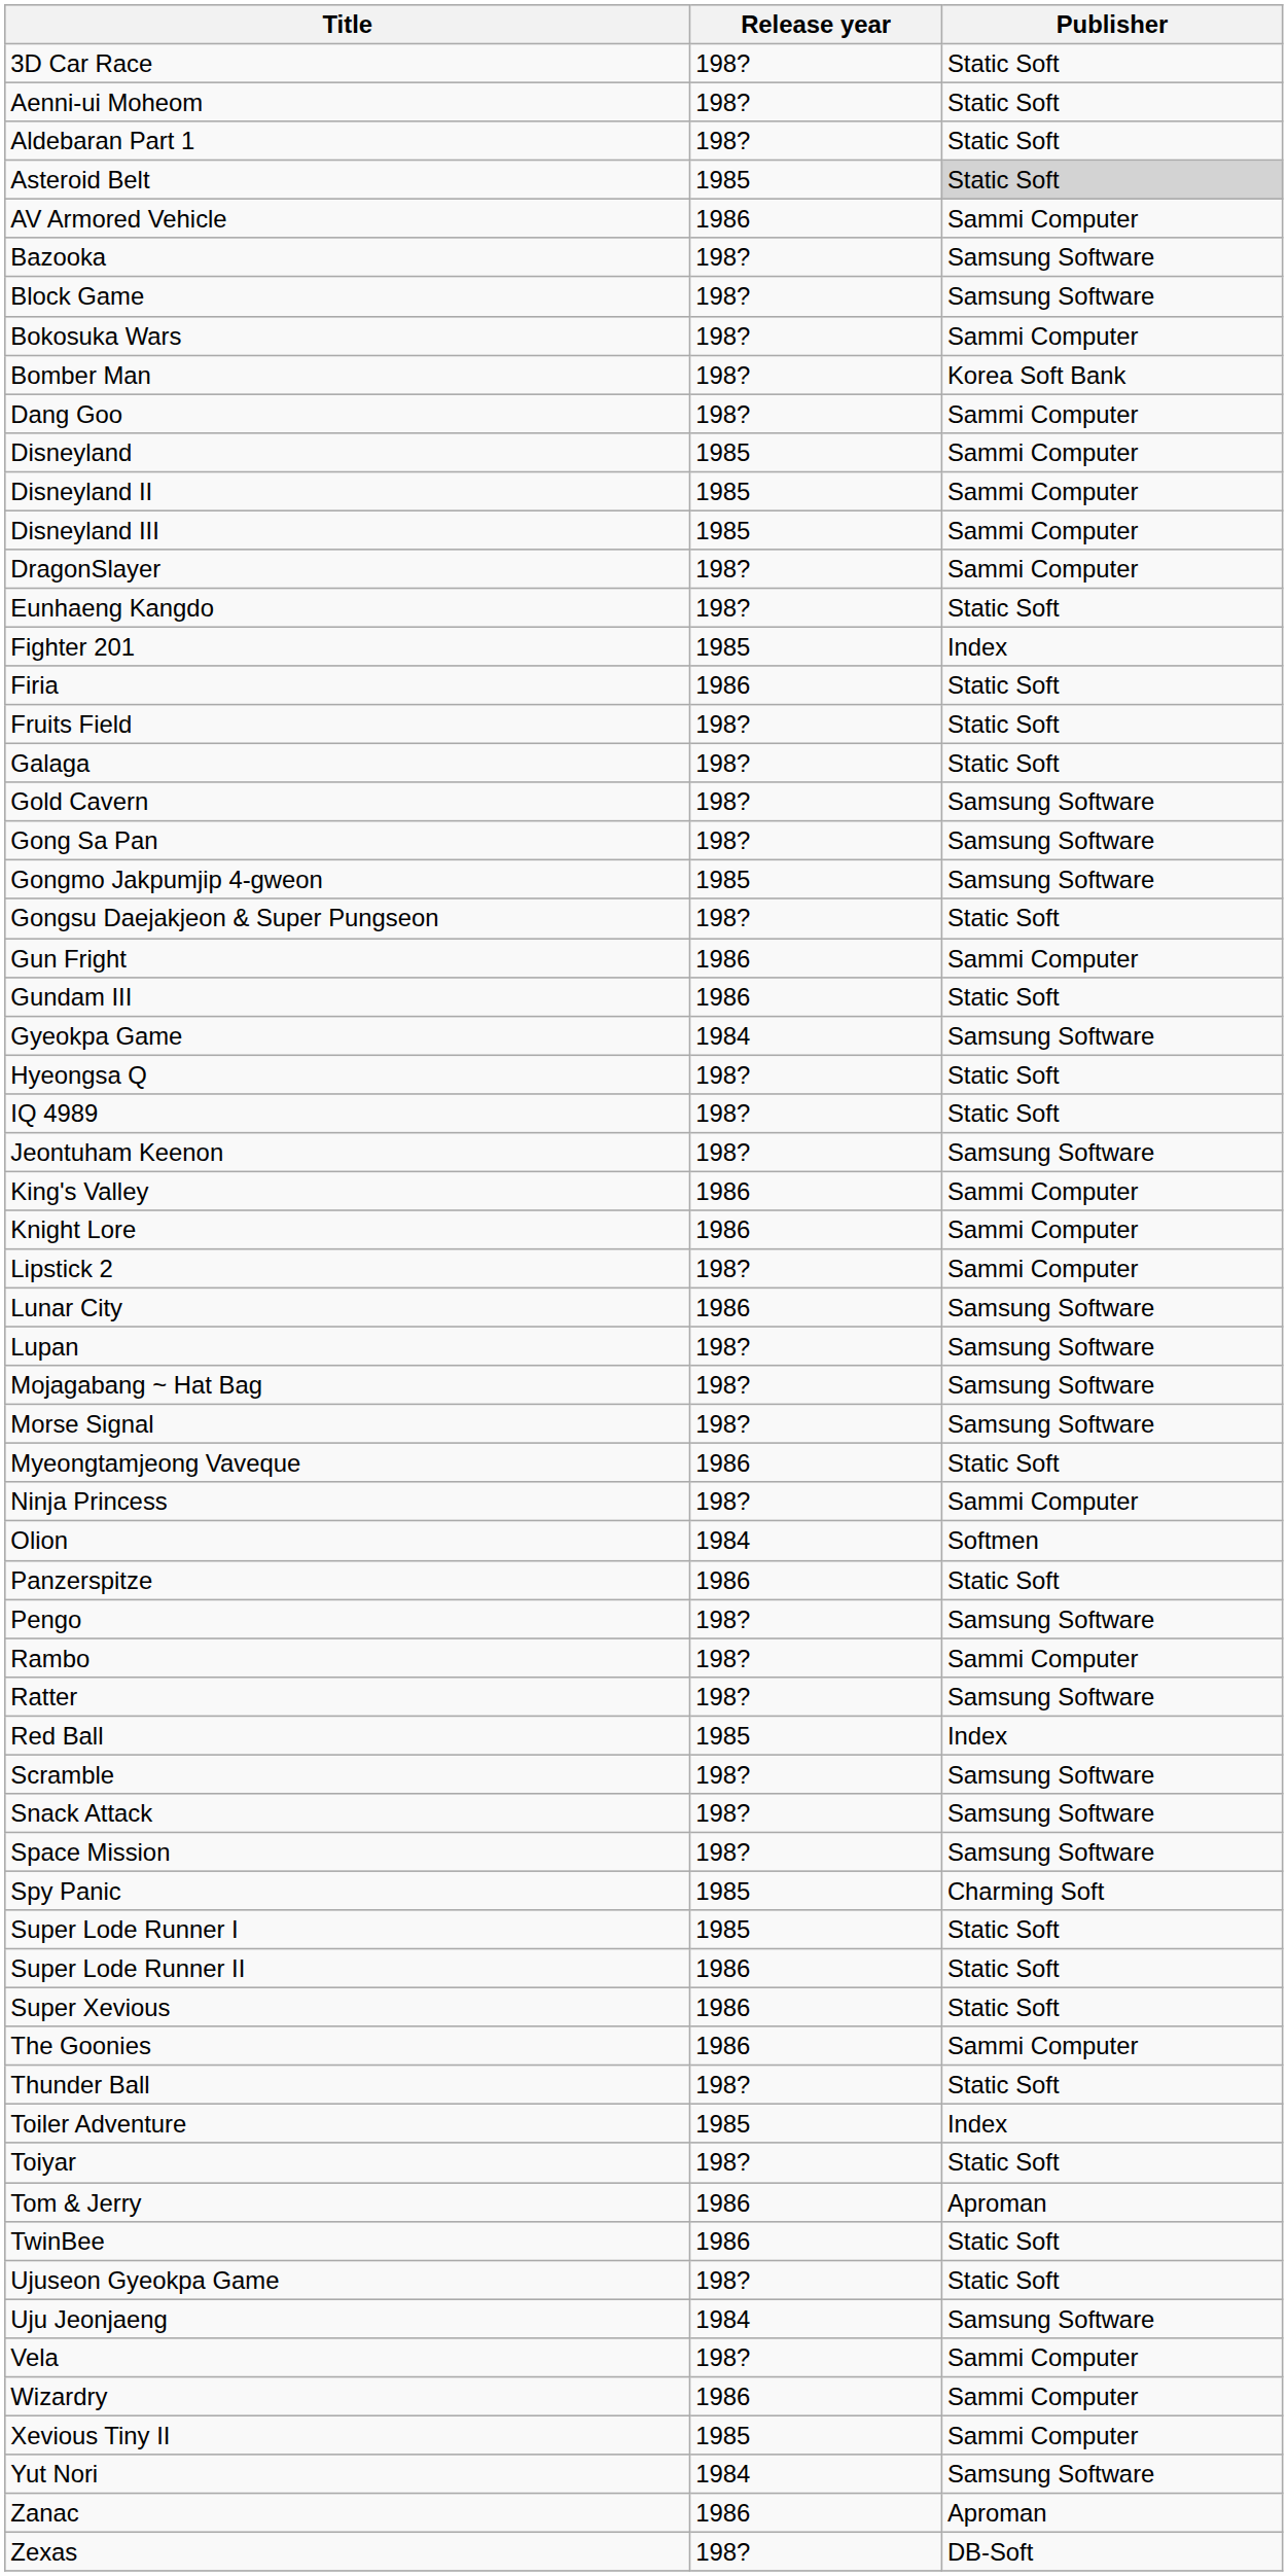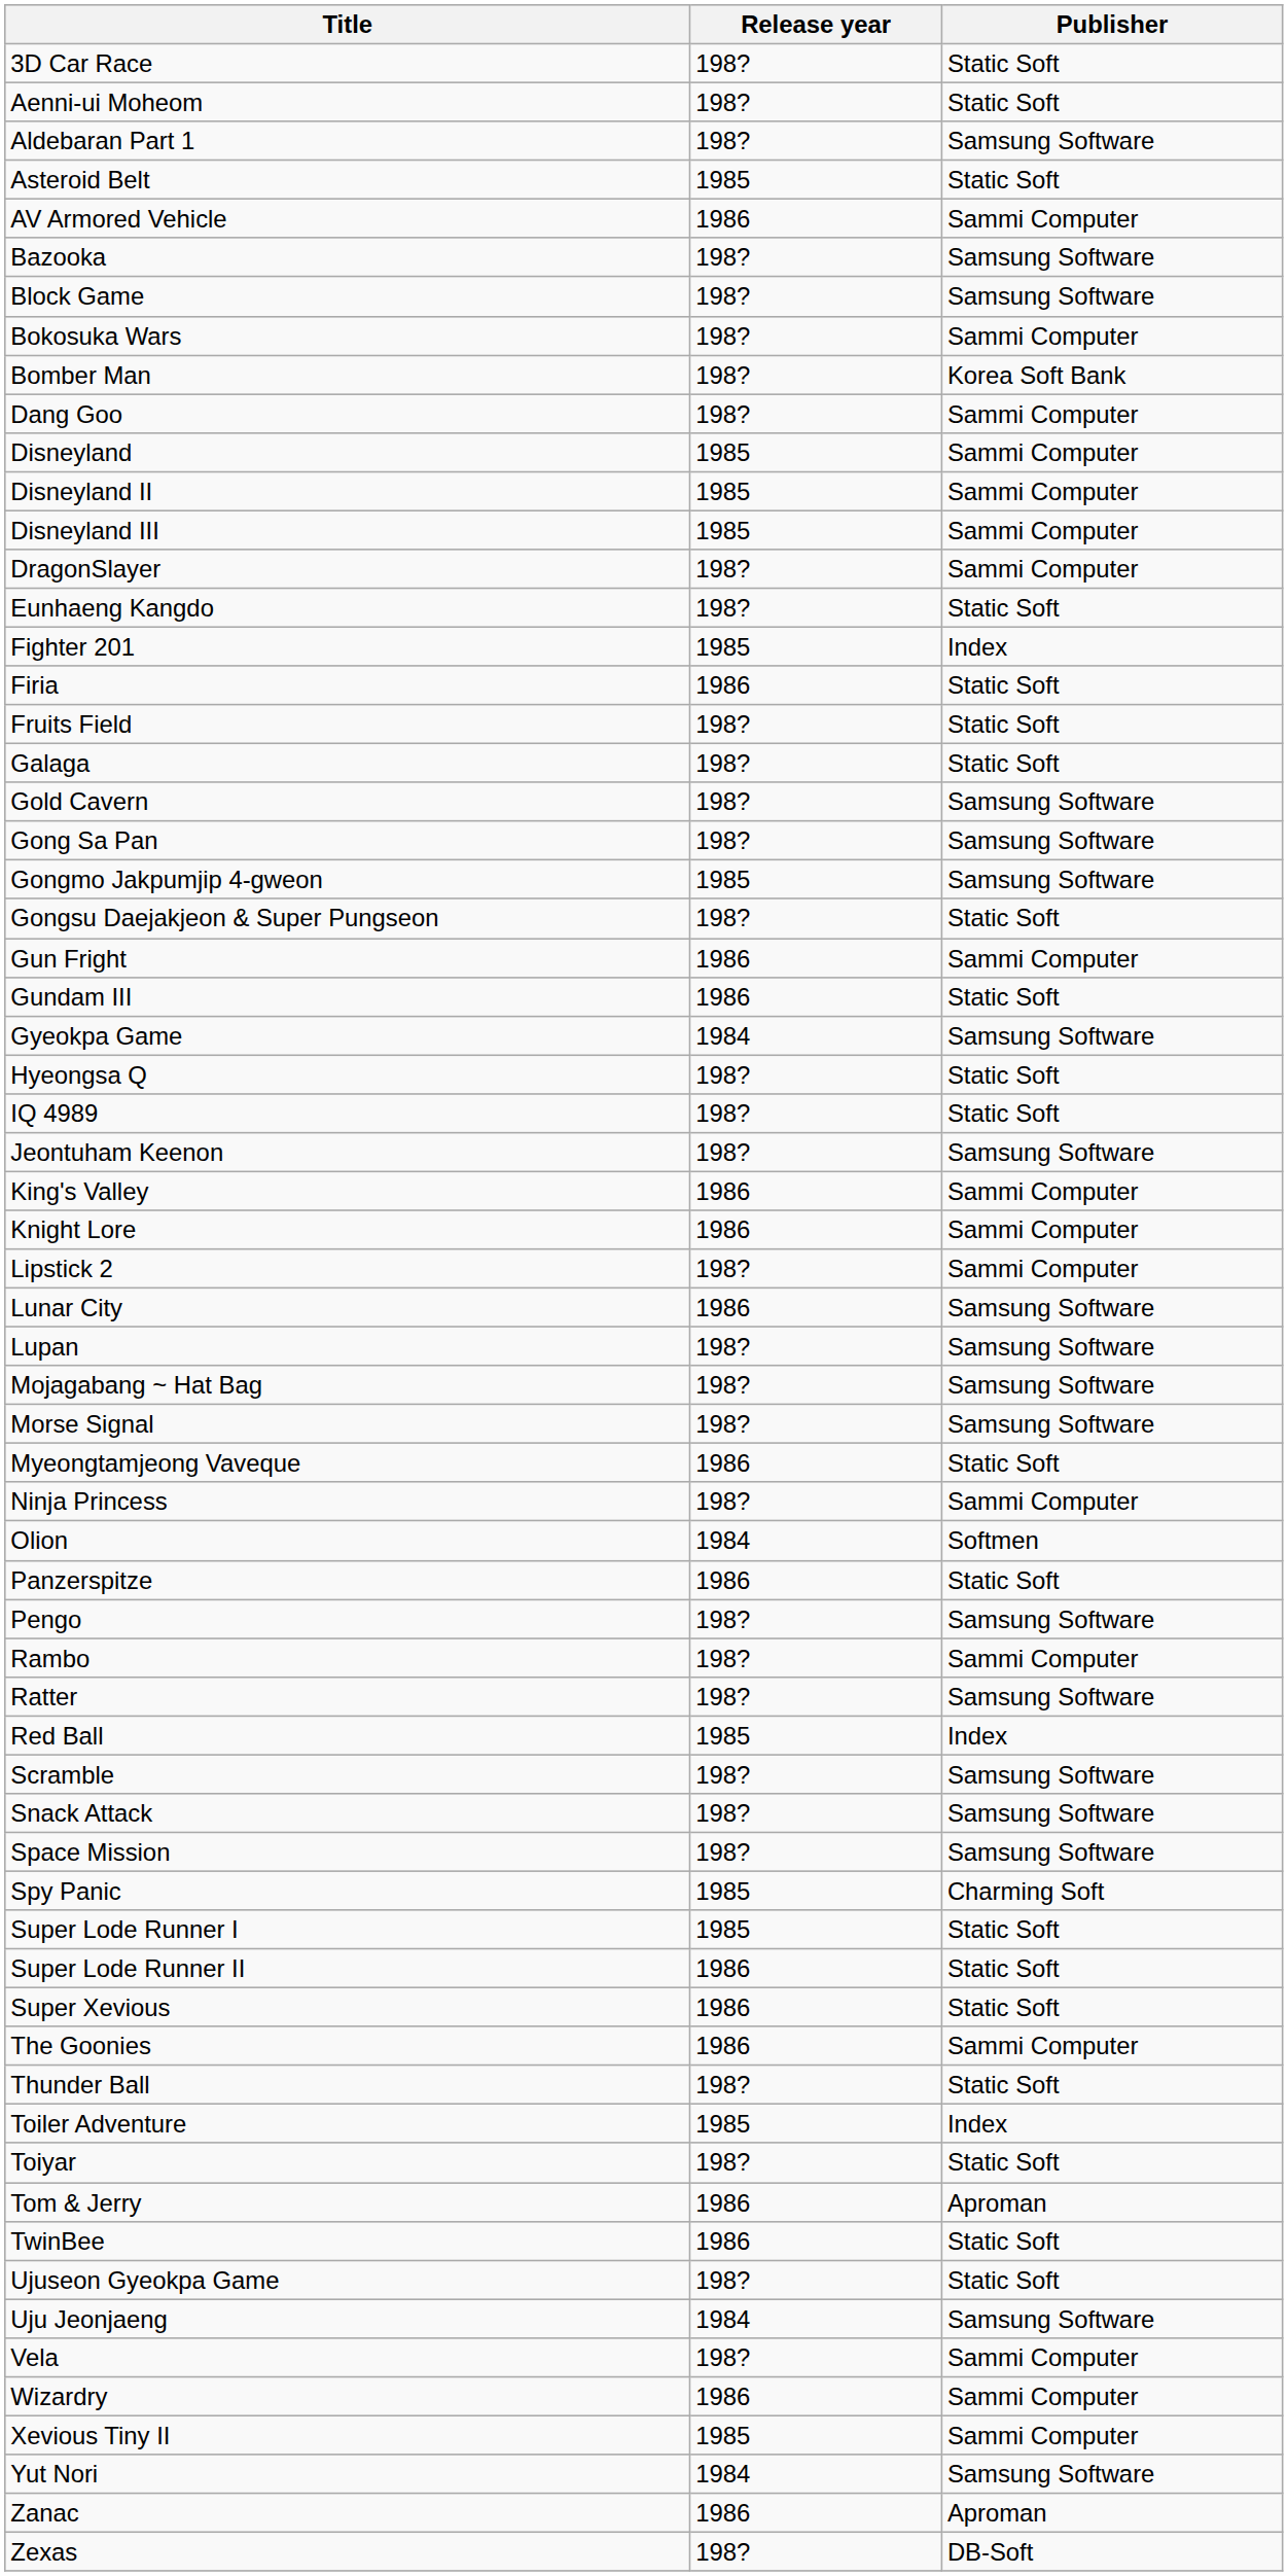Aldebaran Part 1 | Publisher: Static Soft -> Samsung Software
Asteroid Belt | Publisher: lightgrey background -> no background
